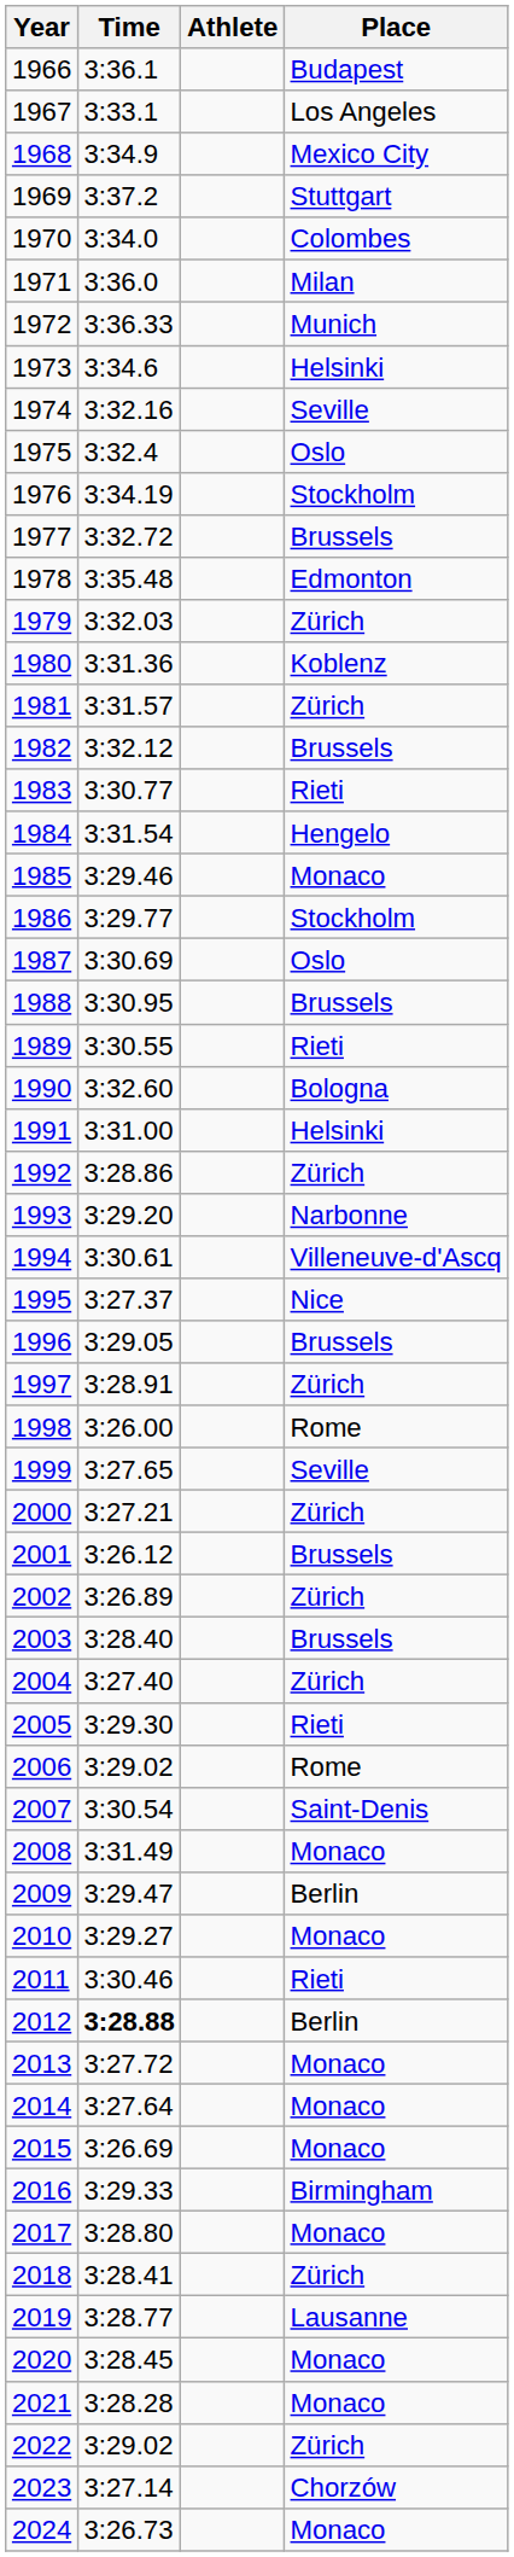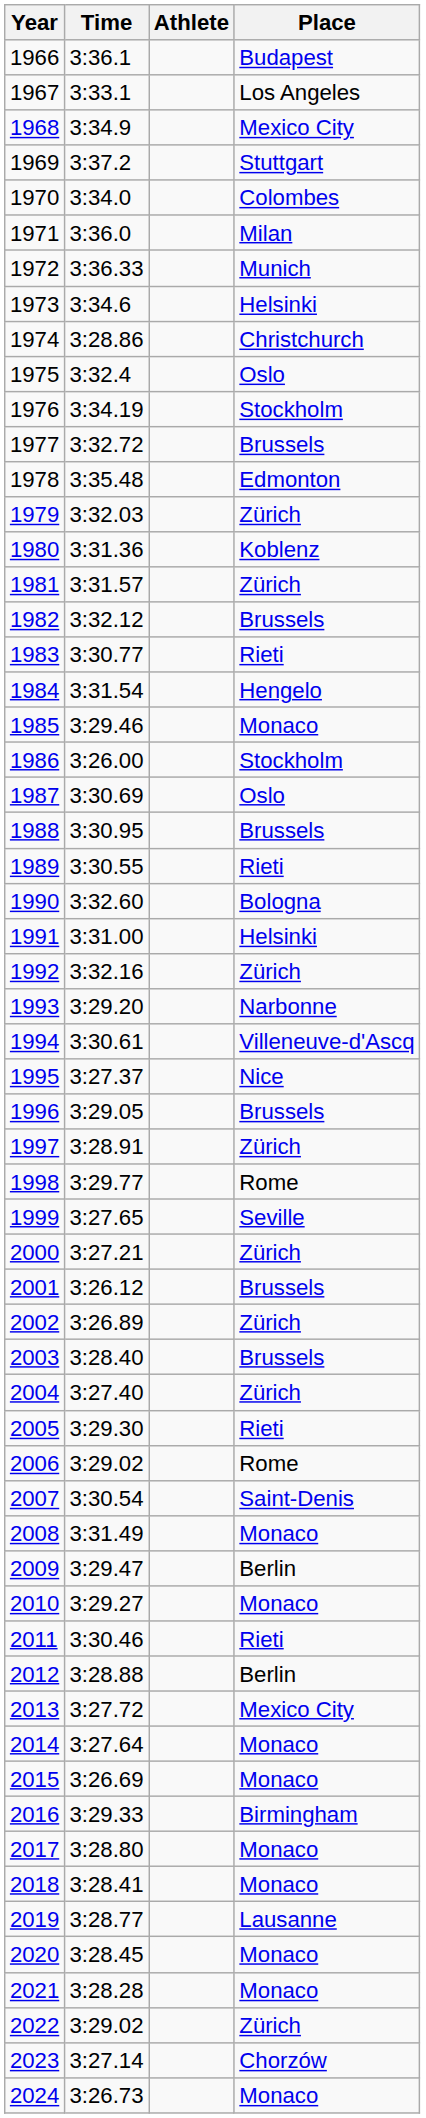1974 | Time: 3:32.16 -> 3:28.86
1974 | Place: Seville -> Christchurch
1986 | Time: 3:29.77 -> 3:26.00
1992 | Time: 3:28.86 -> 3:32.16
1998 | Time: 3:26.00 -> 3:29.77
2012 | Time: bold -> normal
2013 | Place: Monaco -> Mexico City
2018 | Place: Zürich -> Monaco
